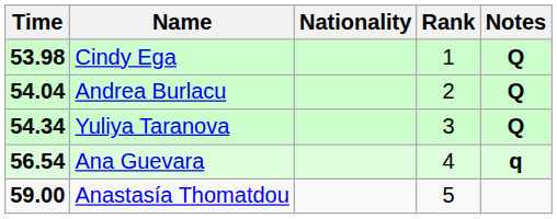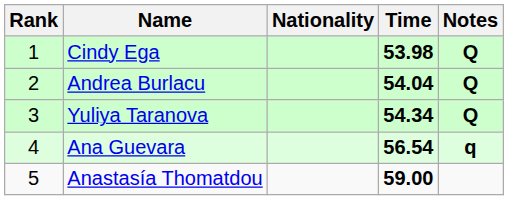columns swapped: Rank <-> Time
